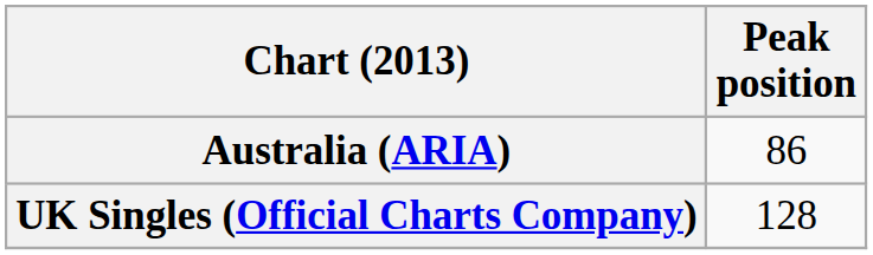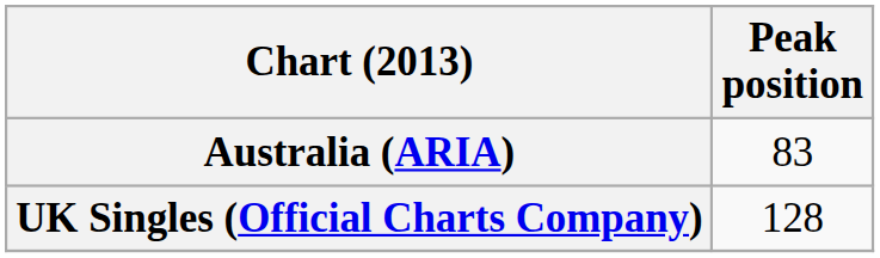Australia (ARIA) | Peak position: 86 -> 83
